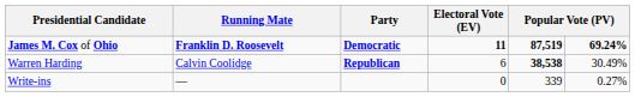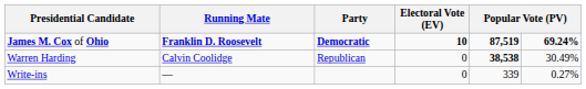James M. Cox of Ohio | Electoral Vote (EV): 11 -> 10
Warren Harding | Party: bold -> normal
Warren Harding | Electoral Vote (EV): 6 -> 0
